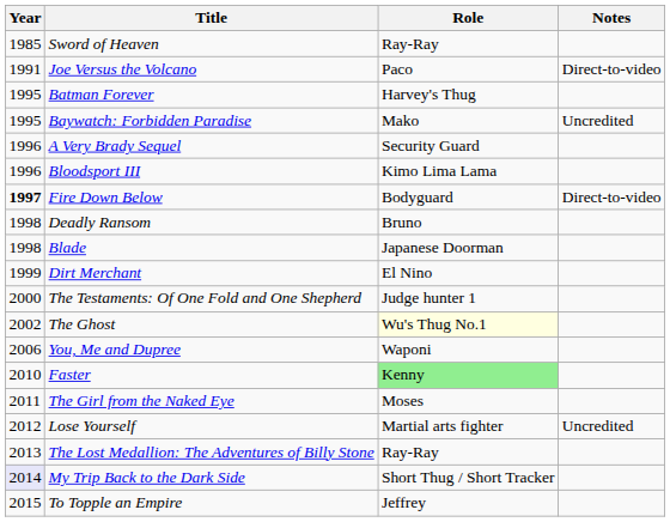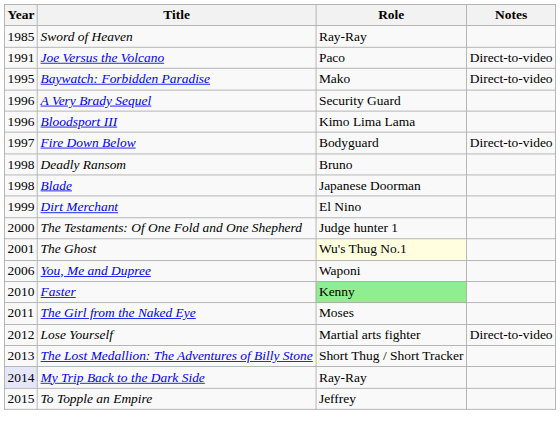- row: 1995 | Batman Forever | Harvey's Thug
Baywatch: Forbidden Paradise | Notes: Uncredited -> Direct-to-video
Fire Down Below | Year: bold -> normal
The Ghost | Year: 2002 -> 2001
Lose Yourself | Notes: Uncredited -> Direct-to-video
The Lost Medallion: The Adventures of Billy Stone | Role: Ray-Ray -> Short Thug / Short Tracker
My Trip Back to the Dark Side | Role: Short Thug / Short Tracker -> Ray-Ray
